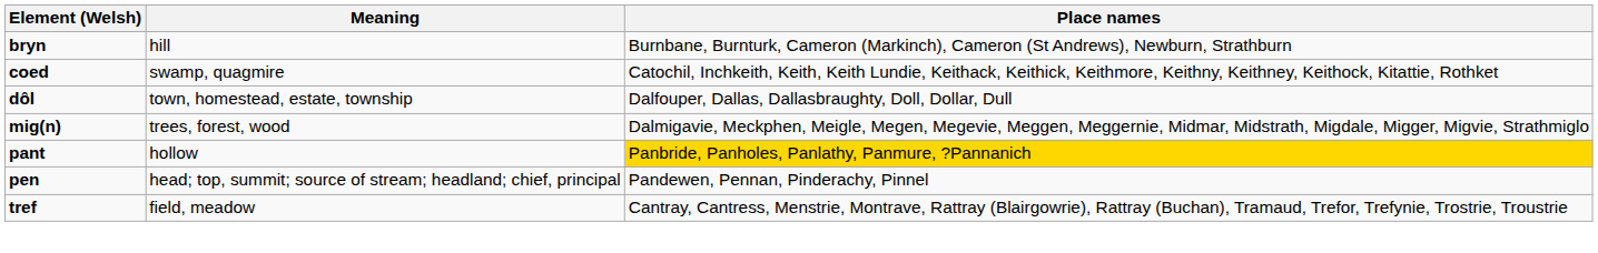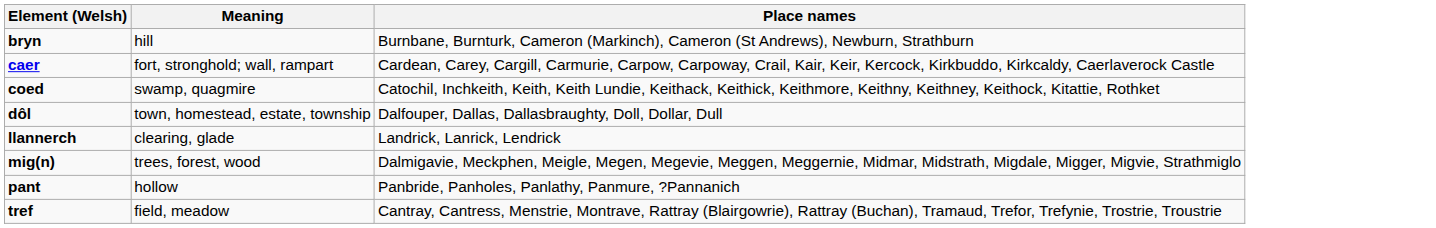+ row: caer | fort, stronghold; wall, rampart | Cardean, Carey, Cargill, Carmurie, Carpow, Carpoway, Crail, Kair, Keir, Kercock, Kirkbuddo, Kirkcaldy, Caerlaverock Castle
+ row: llannerch | clearing, glade | Landrick, Lanrick, Lendrick
pant | Place names: gold background -> no background
- row: pen | head; top, summit; source of stream; headland; chief, principal | Pandewen, Pennan, Pinderachy, Pinnel
